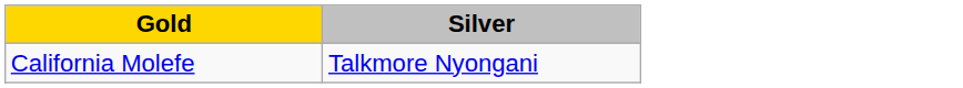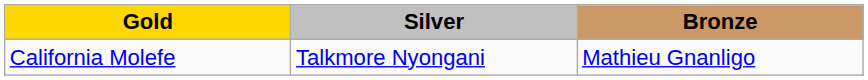+ column: Bronze | Mathieu Gnanligo
